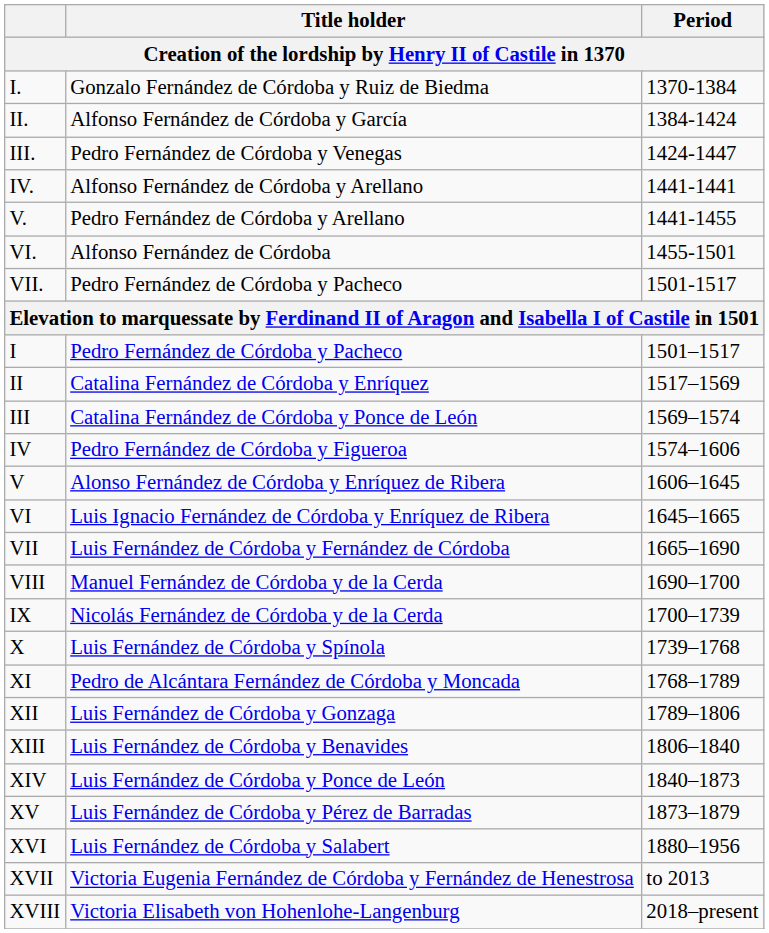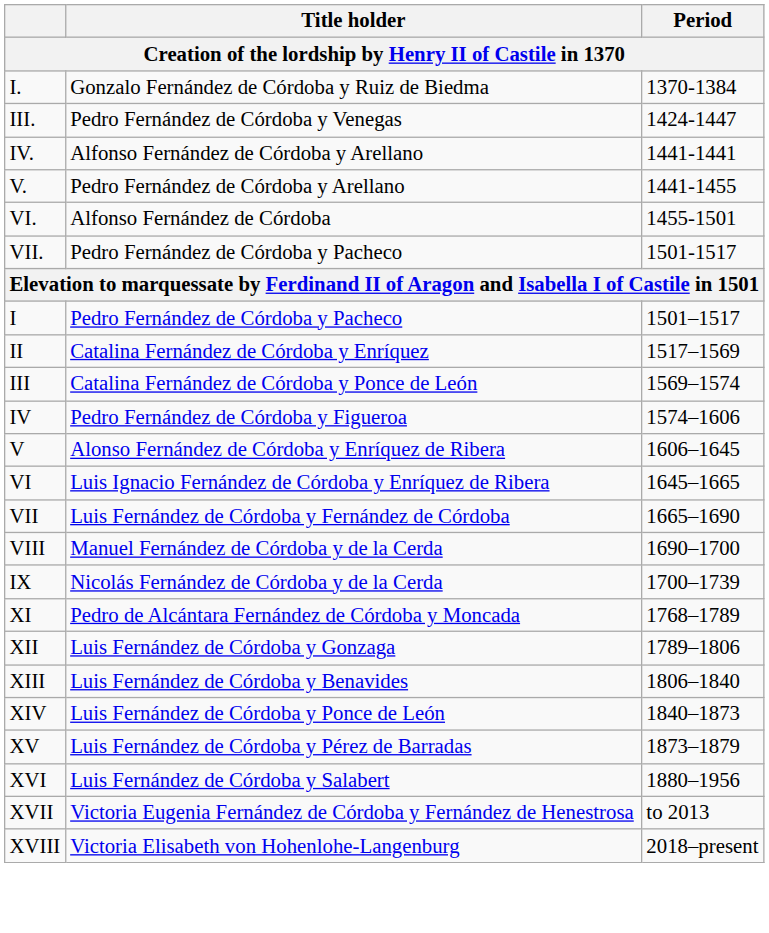- row: II. | Alfonso Fernández de Córdoba y García | 1384-1424
- row: X | Luis Fernández de Córdoba y Spínola | 1739–1768
